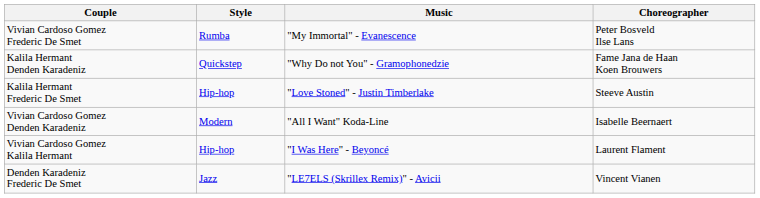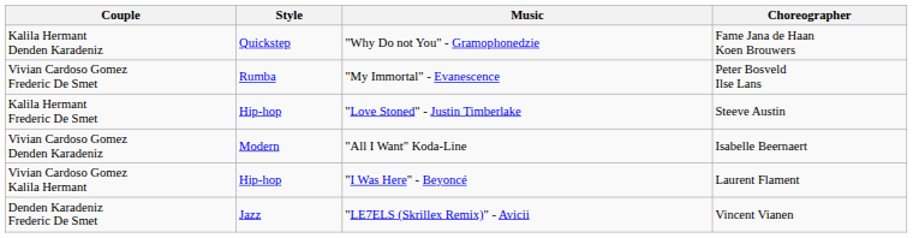rows swapped: Kalila Hermant Denden Karadeniz <-> Vivian Cardoso Gomez Frederic De Smet
